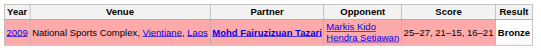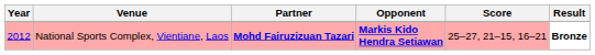National Sports Complex, Vientiane, Laos | Year: 2009 -> 2012
National Sports Complex, Vientiane, Laos | Opponent: normal -> bold
